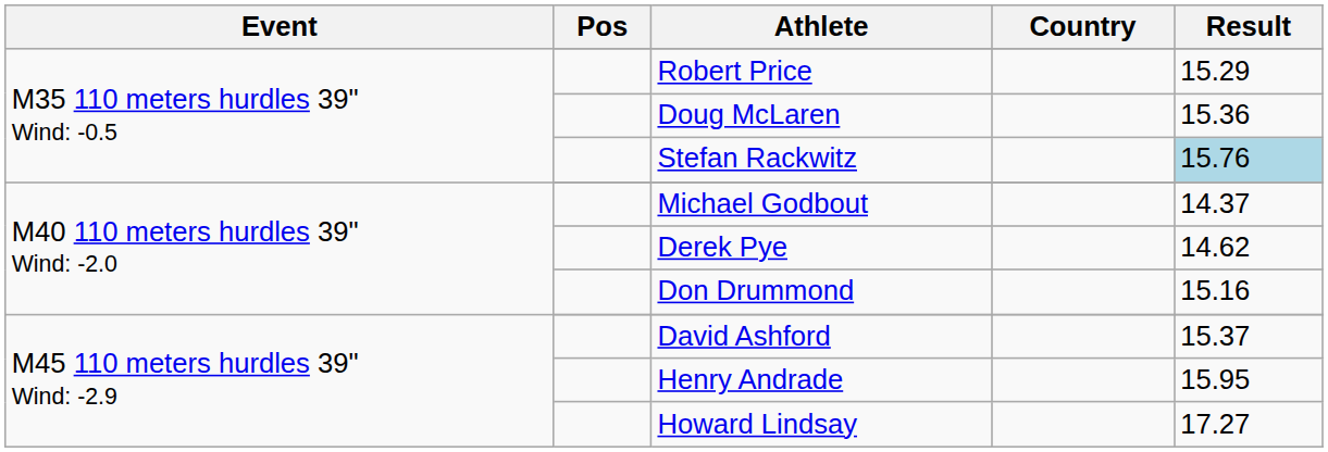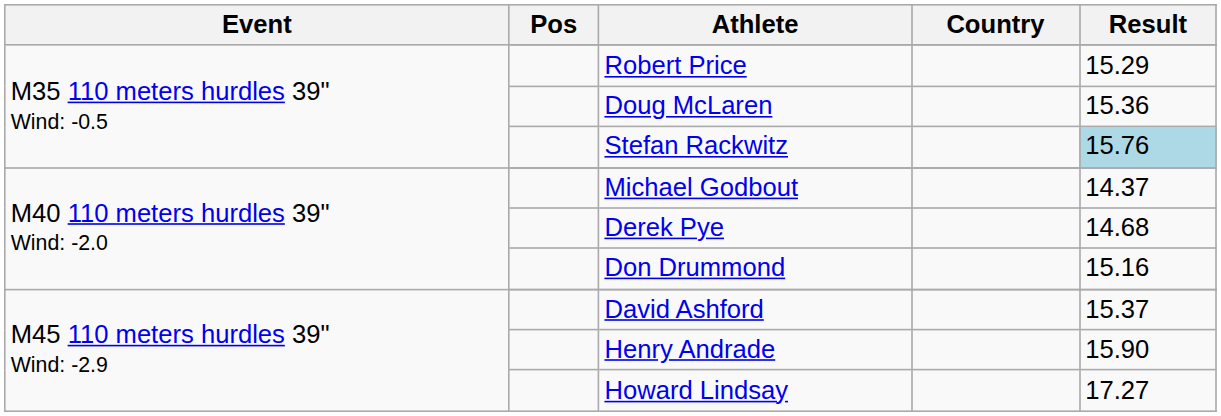Derek Pye | Result: 14.62 -> 14.68
Henry Andrade | Result: 15.95 -> 15.90
